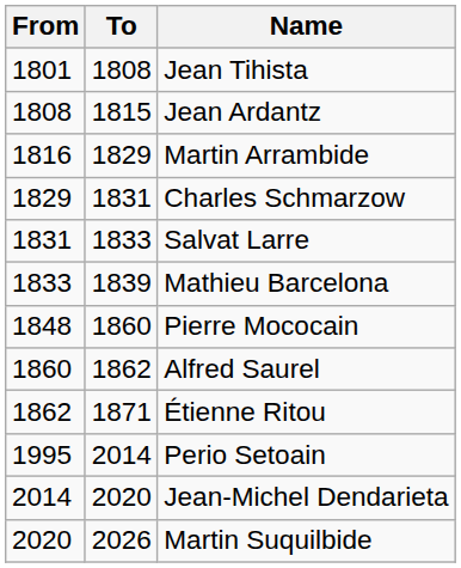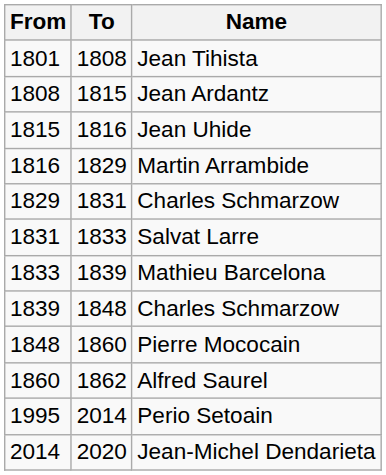+ row: 1815 | 1816 | Jean Uhide
+ row: 1839 | 1848 | Charles Schmarzow
- row: 1862 | 1871 | Étienne Ritou
- row: 2020 | 2026 | Martin Suquilbide
